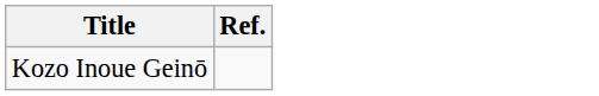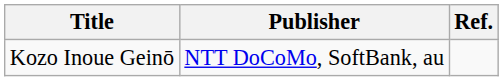+ column: Publisher | NTT DoCoMo, SoftBank, au
